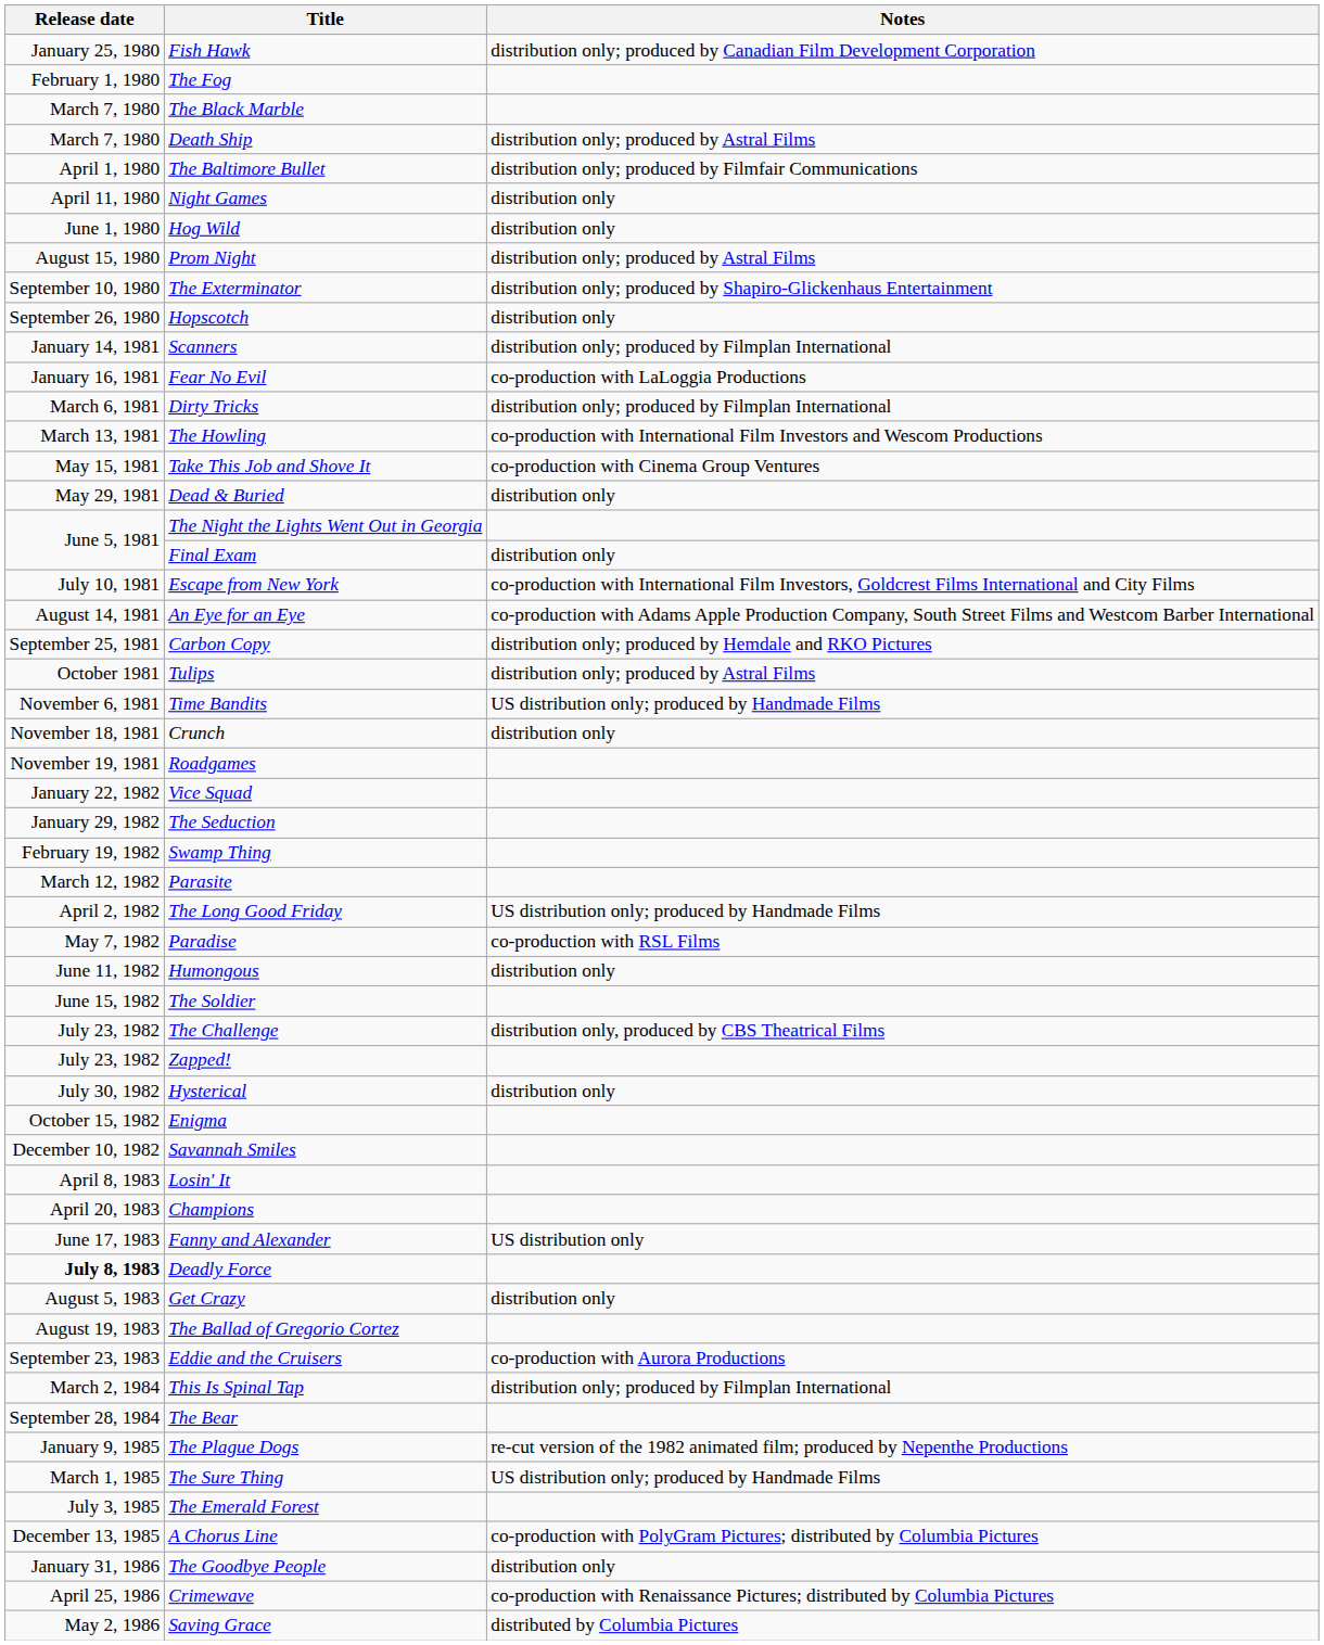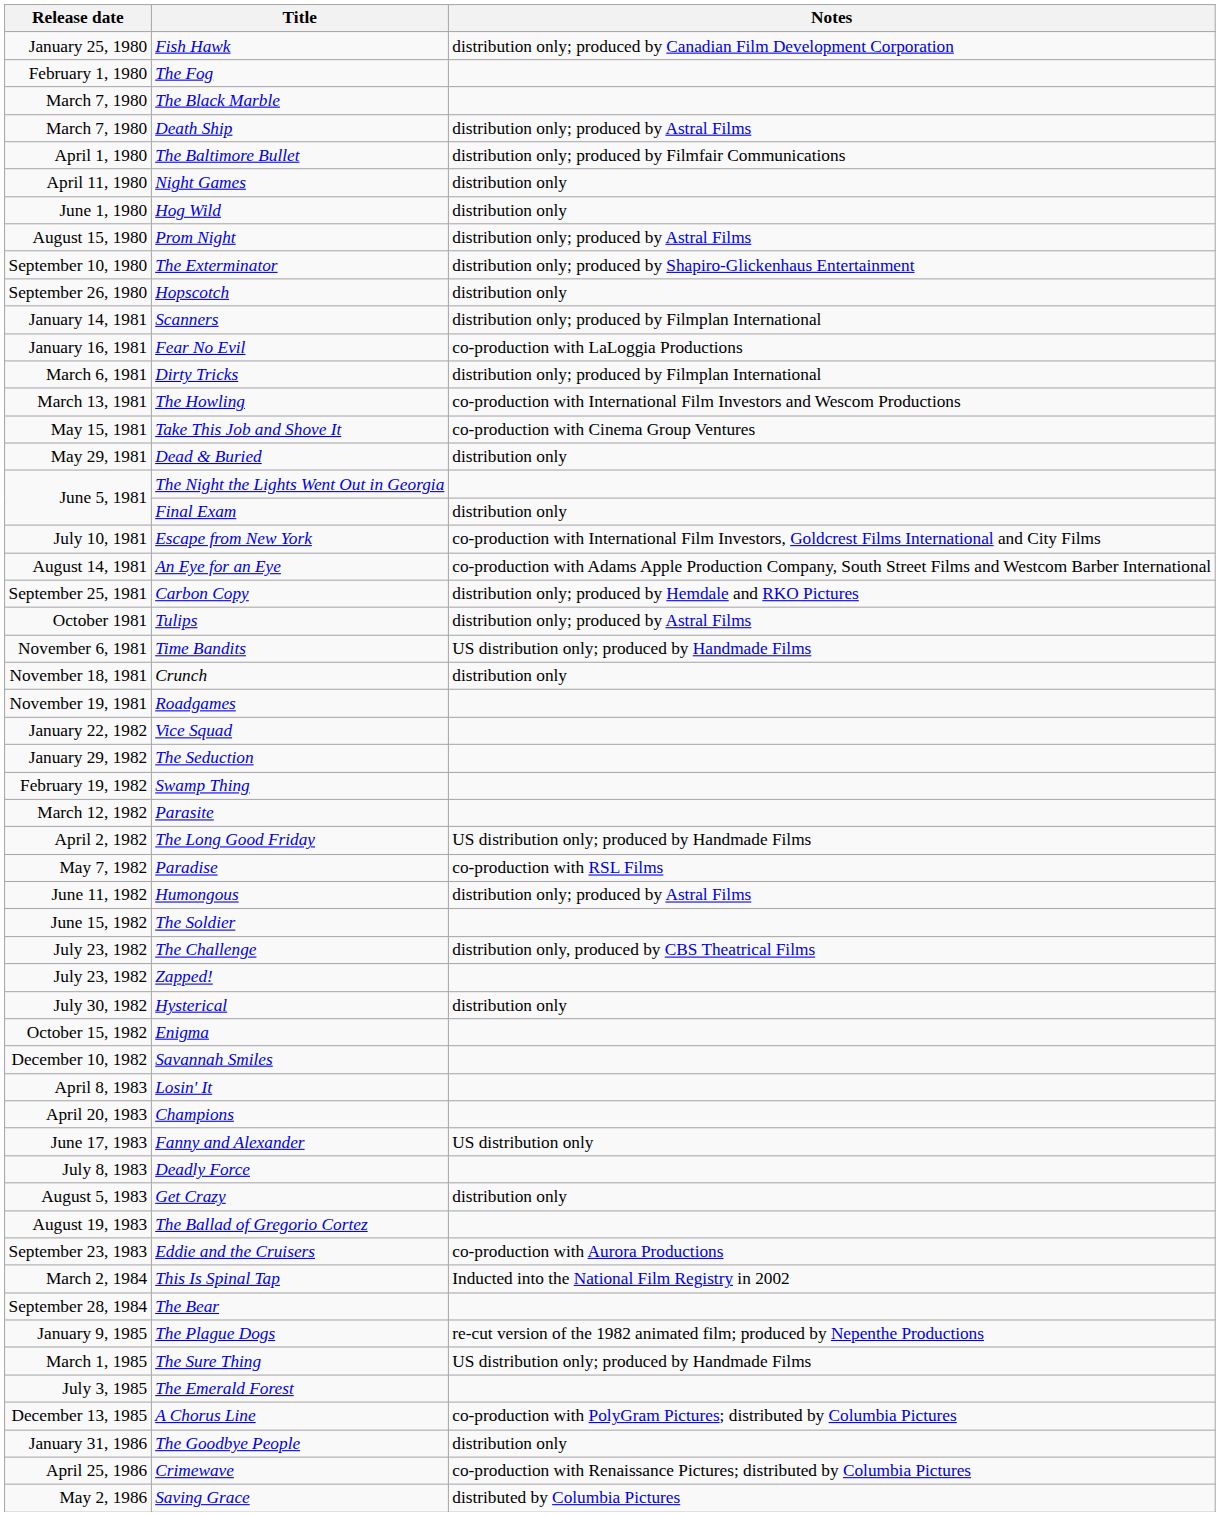Humongous | Notes: distribution only -> distribution only; produced by Astral Films
Deadly Force | Release date: bold -> normal
This Is Spinal Tap | Notes: distribution only; produced by Filmplan International -> Inducted into the National Film Registry in 2002
